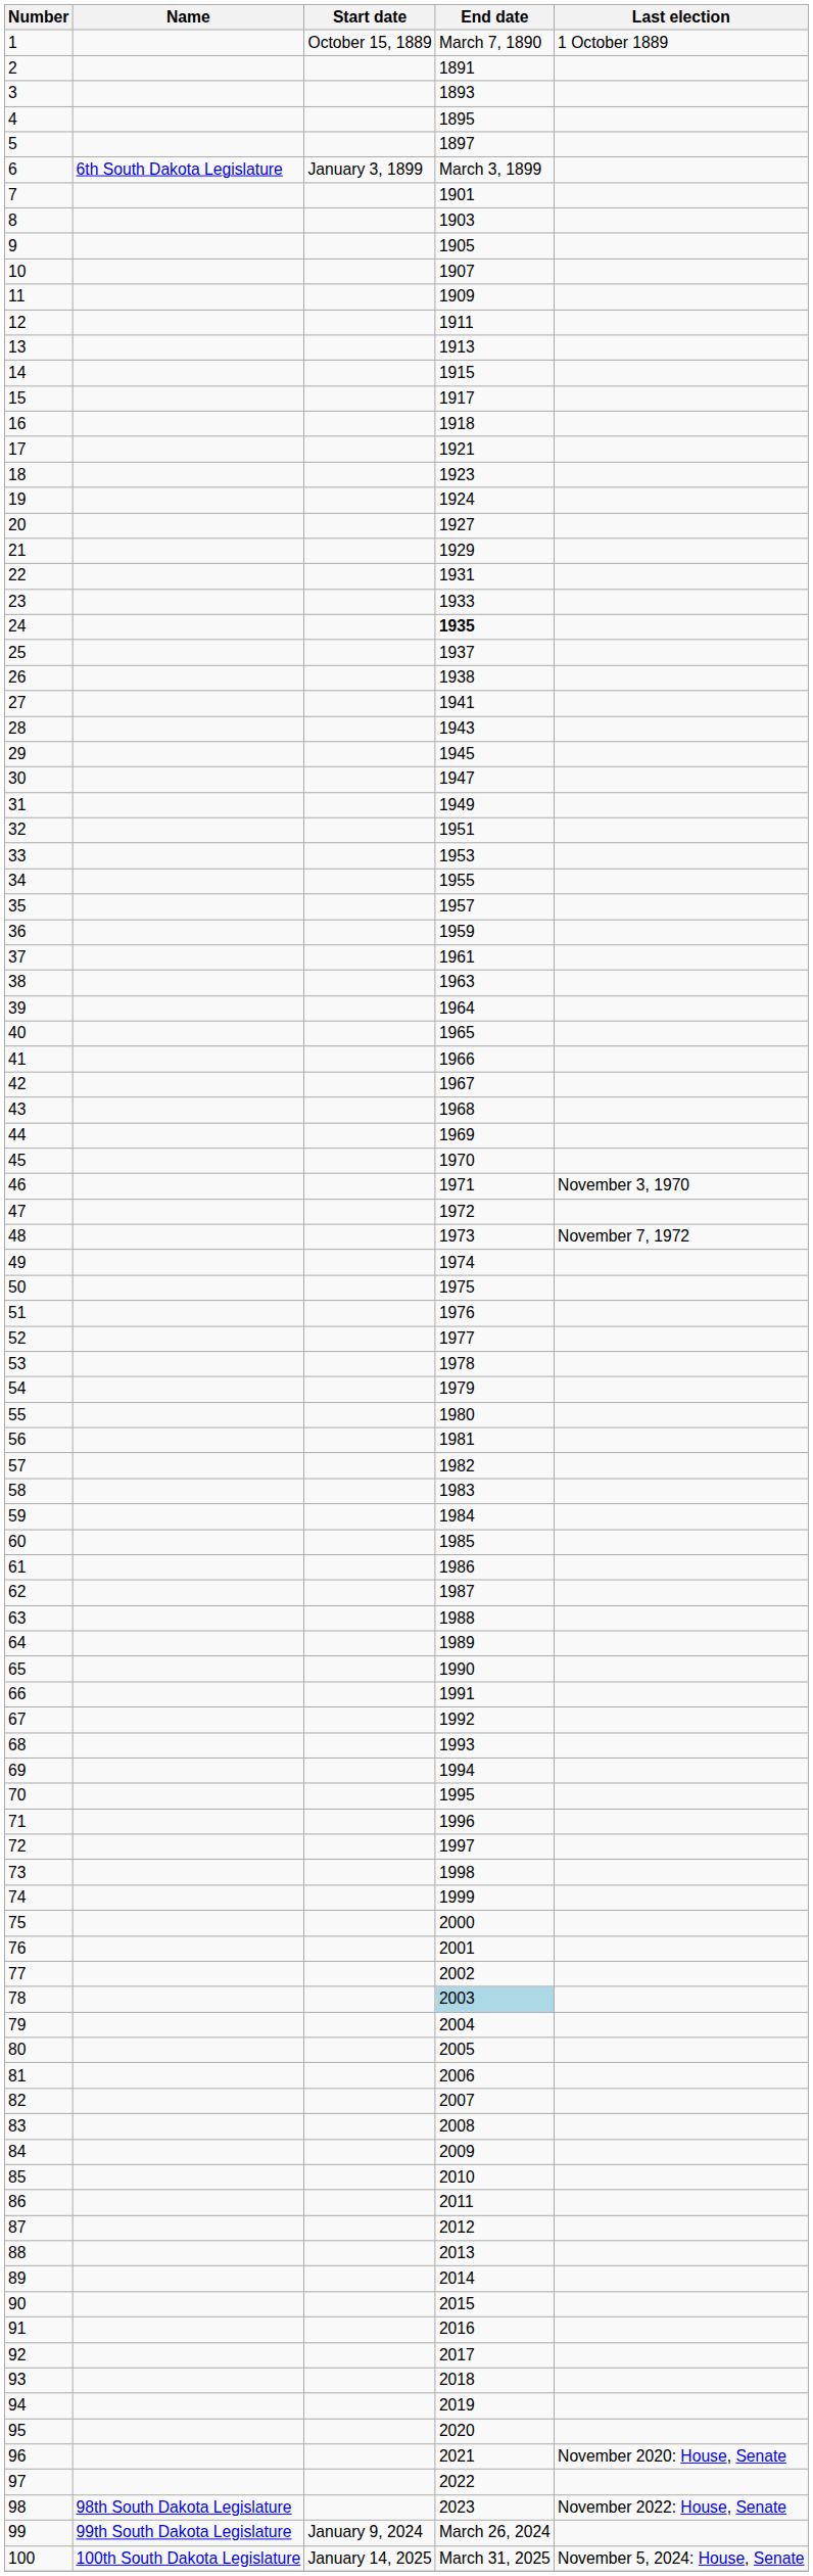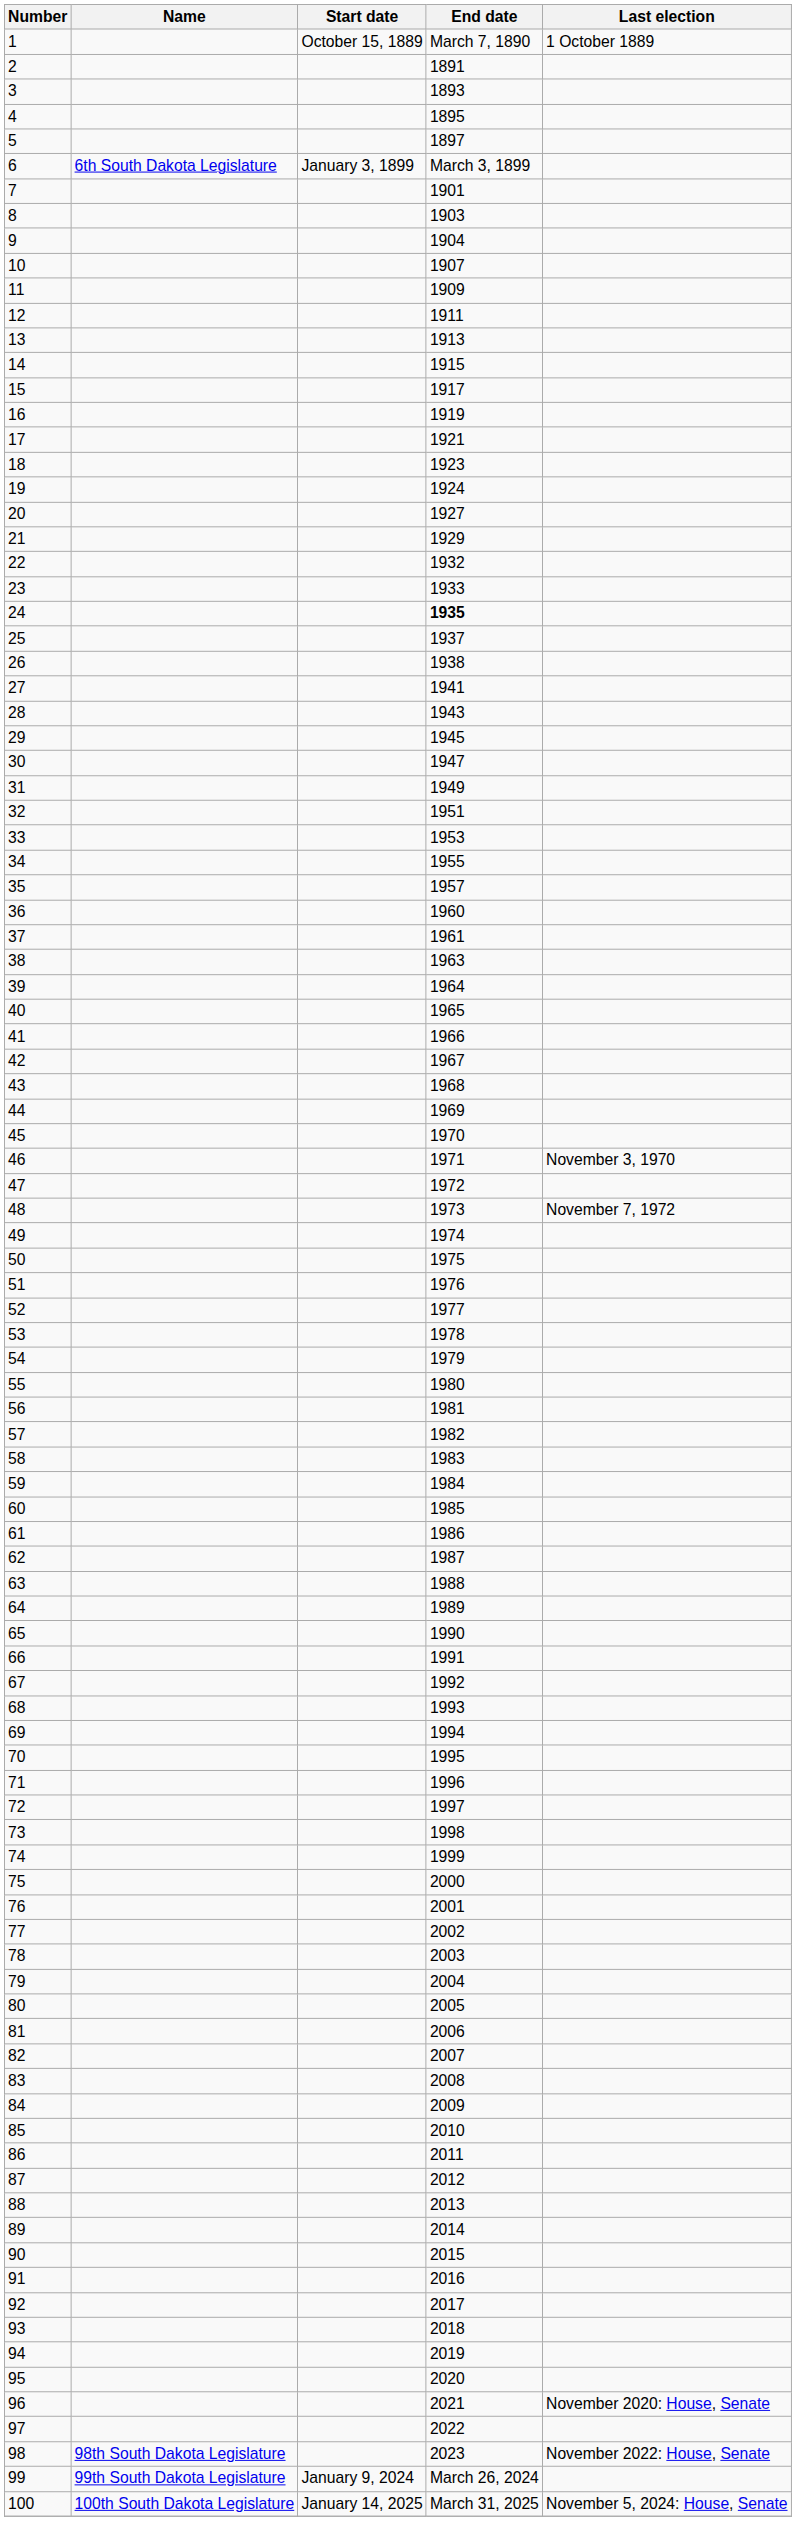9 | End date: 1905 -> 1904
16 | End date: 1918 -> 1919
22 | End date: 1931 -> 1932
36 | End date: 1959 -> 1960
78 | End date: lightblue background -> no background
